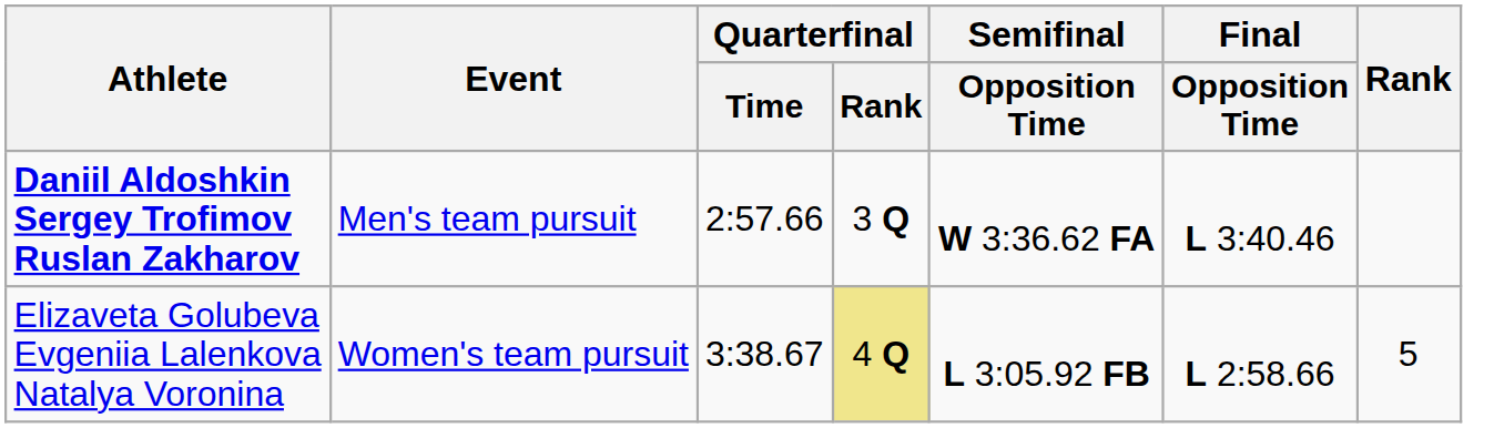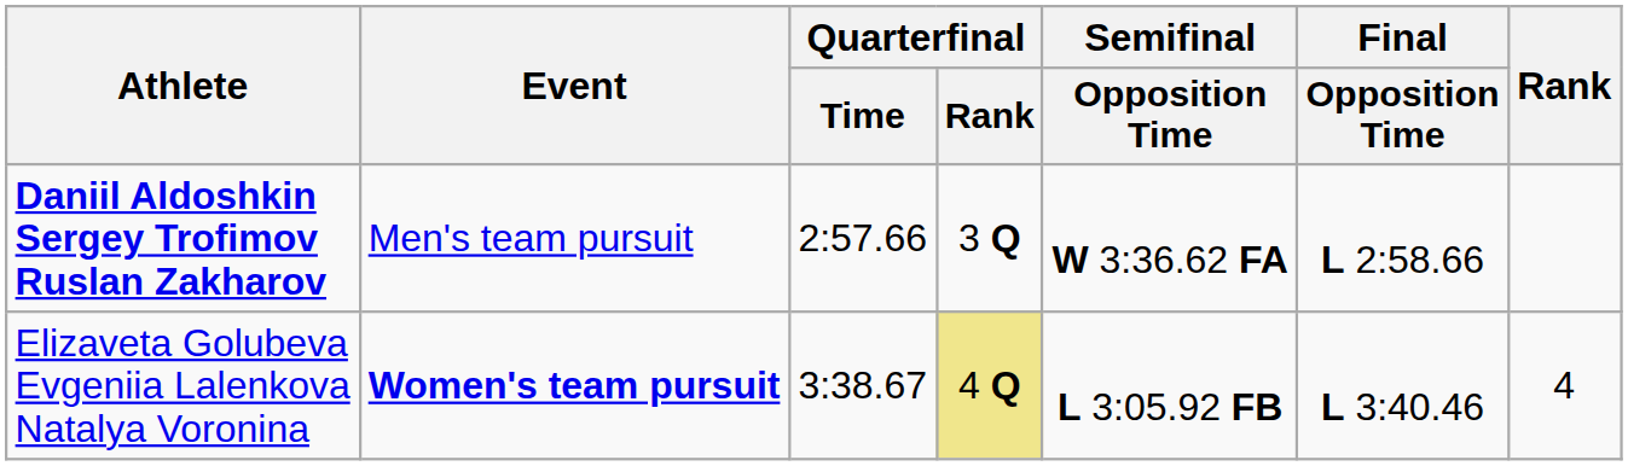Daniil Aldoshkin Sergey Trofimov Ruslan Zakharov | Final / Opposition Time: L 3:40.46 -> L 2:58.66
Elizaveta Golubeva Evgeniia Lalenkova Natalya Voronina | Event: normal -> bold
Elizaveta Golubeva Evgeniia Lalenkova Natalya Voronina | Final / Opposition Time: L 2:58.66 -> L 3:40.46
Elizaveta Golubeva Evgeniia Lalenkova Natalya Voronina | Rank: 5 -> 4
